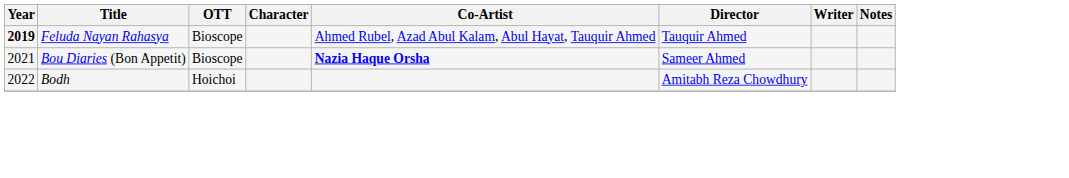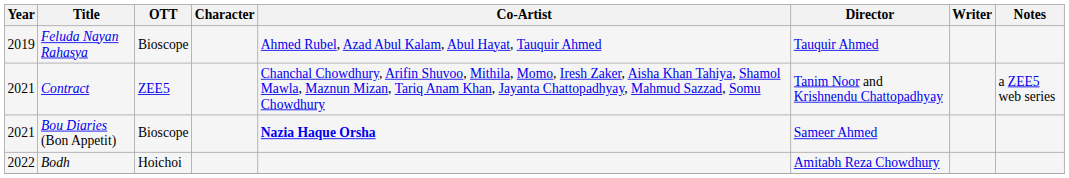Feluda Nayan Rahasya | Year: bold -> normal
+ row: 2021 | Contract | ZEE5 | Chanchal Chowdhury, Arifin Shuvoo, Mithila, Momo, Iresh Zaker, Aisha Khan Tahiya, Shamol Mawla, Maznun Mizan, Tariq Anam Khan, Jayanta Chattopadhyay, Mahmud Sazzad, Somu Chowdhury | Tanim Noor and Krishnendu Chattopadhyay | a ZEE5 web series
